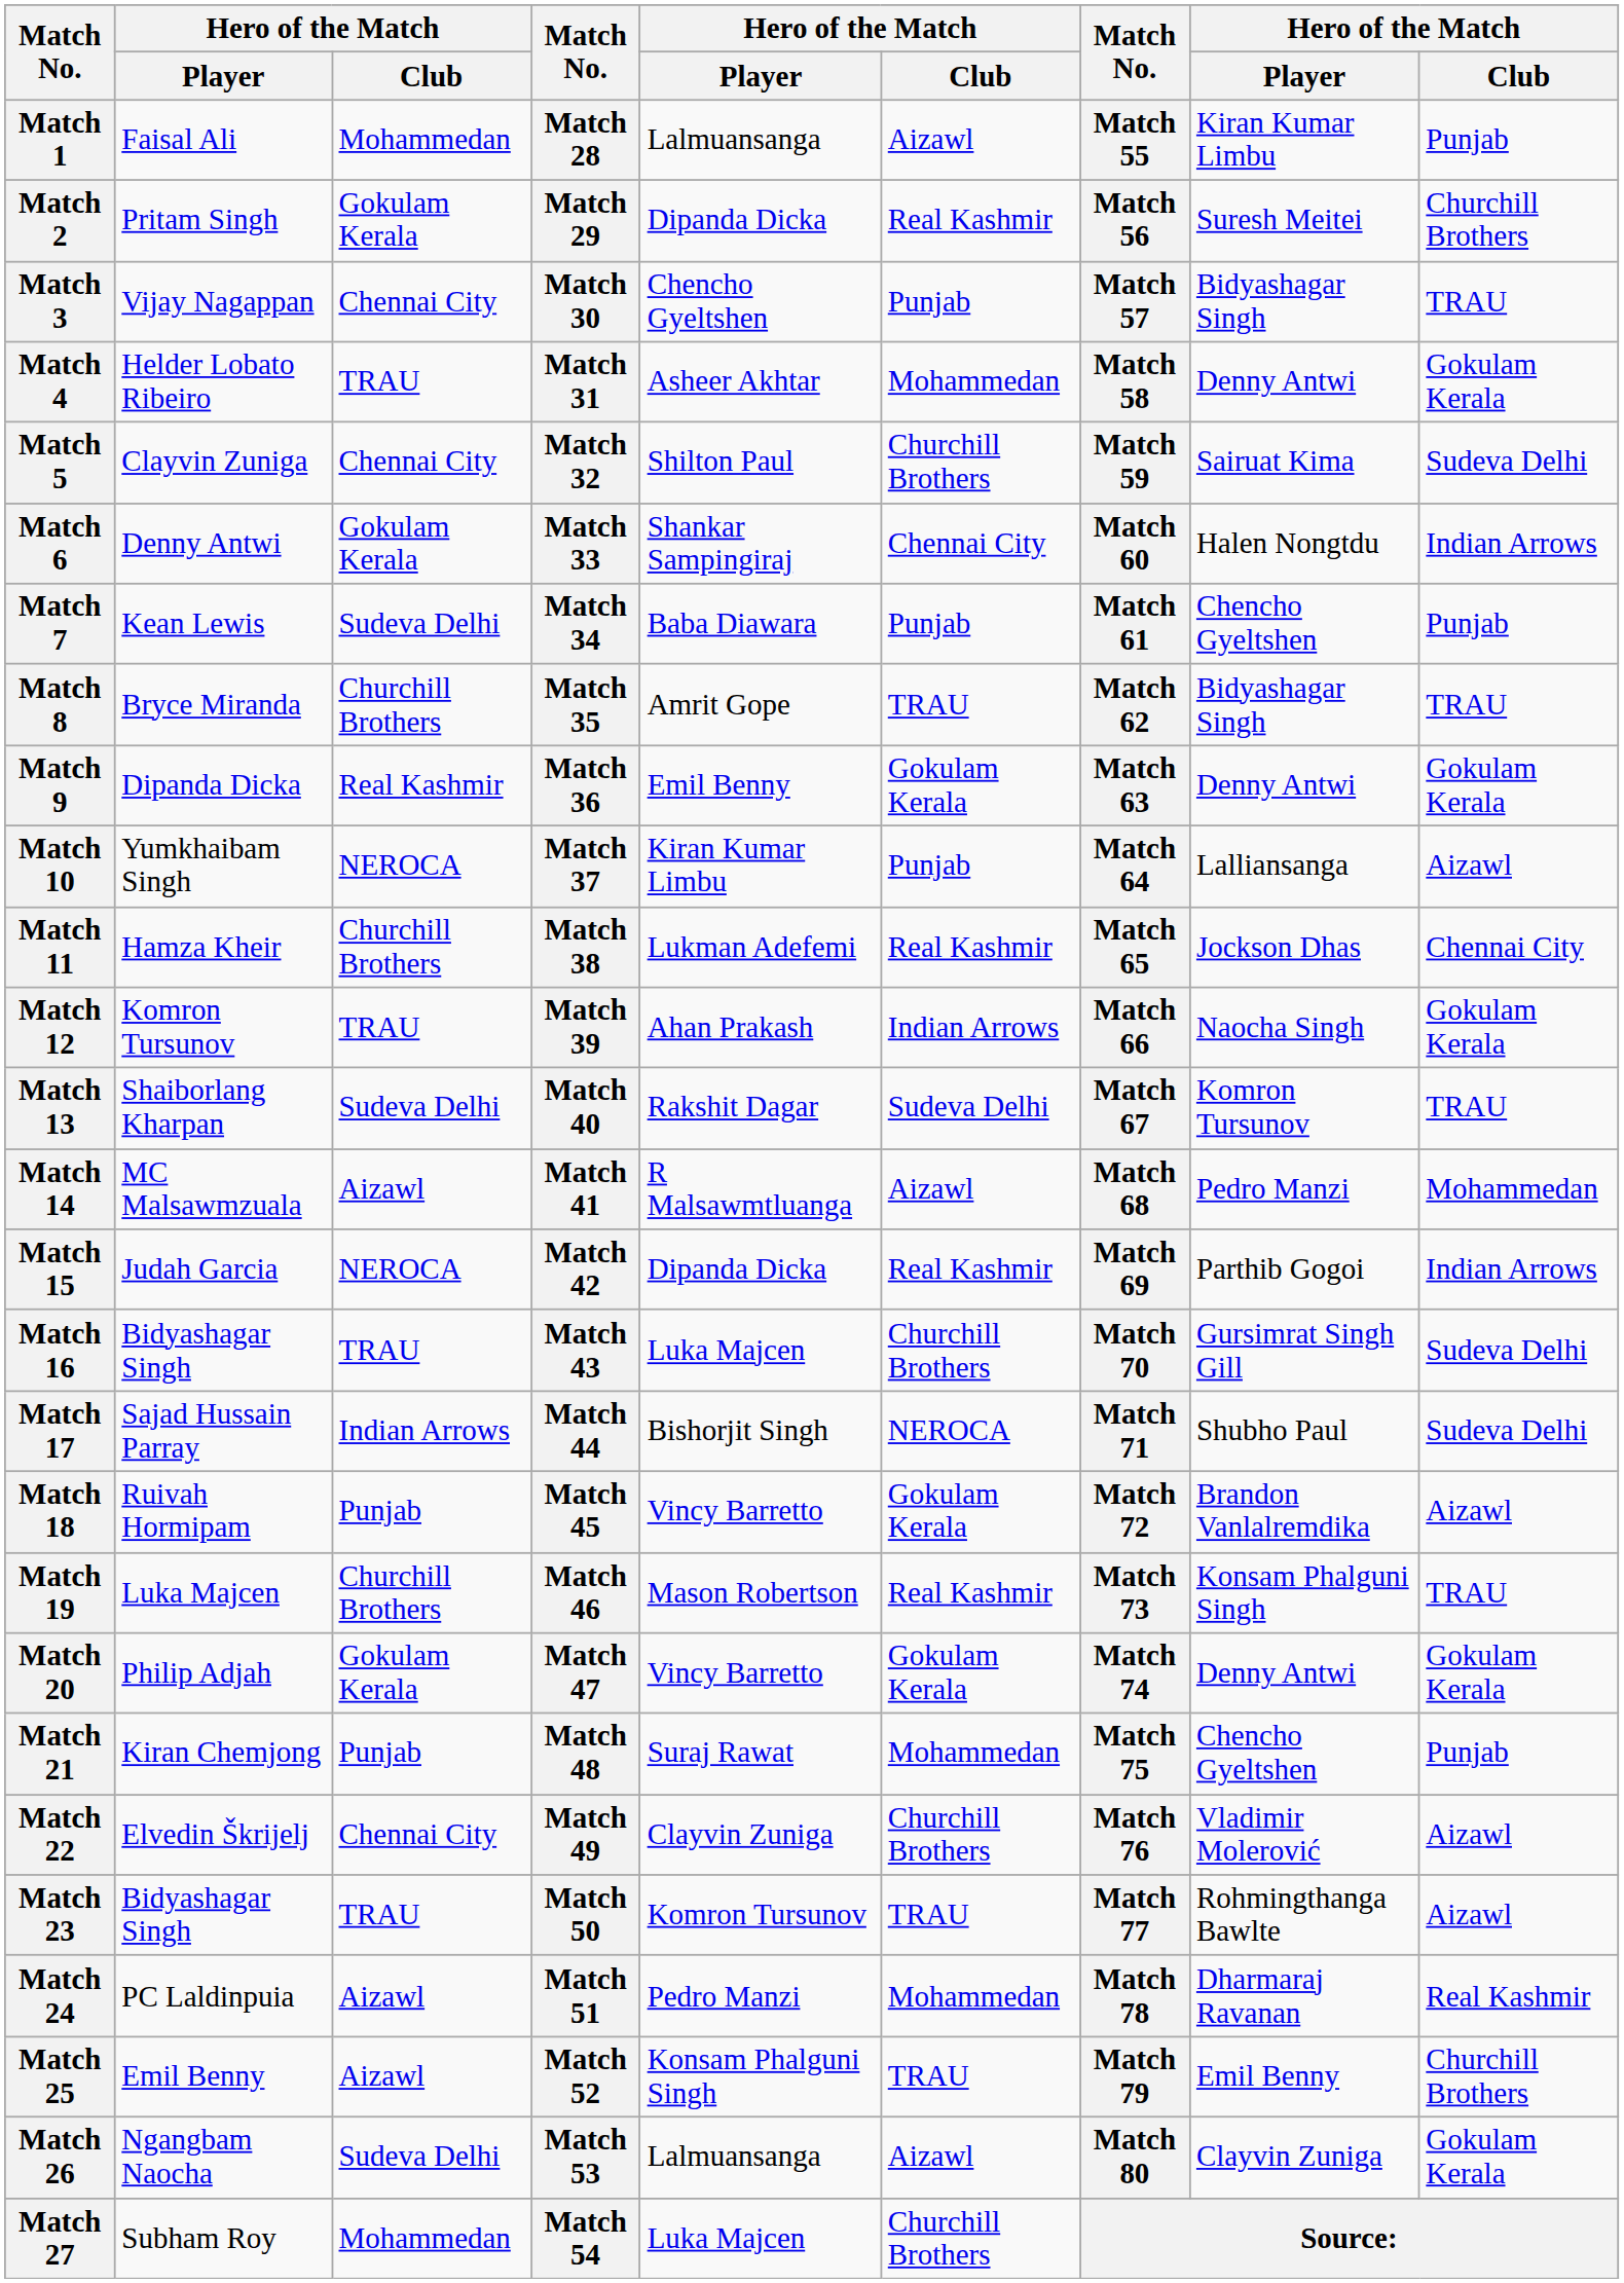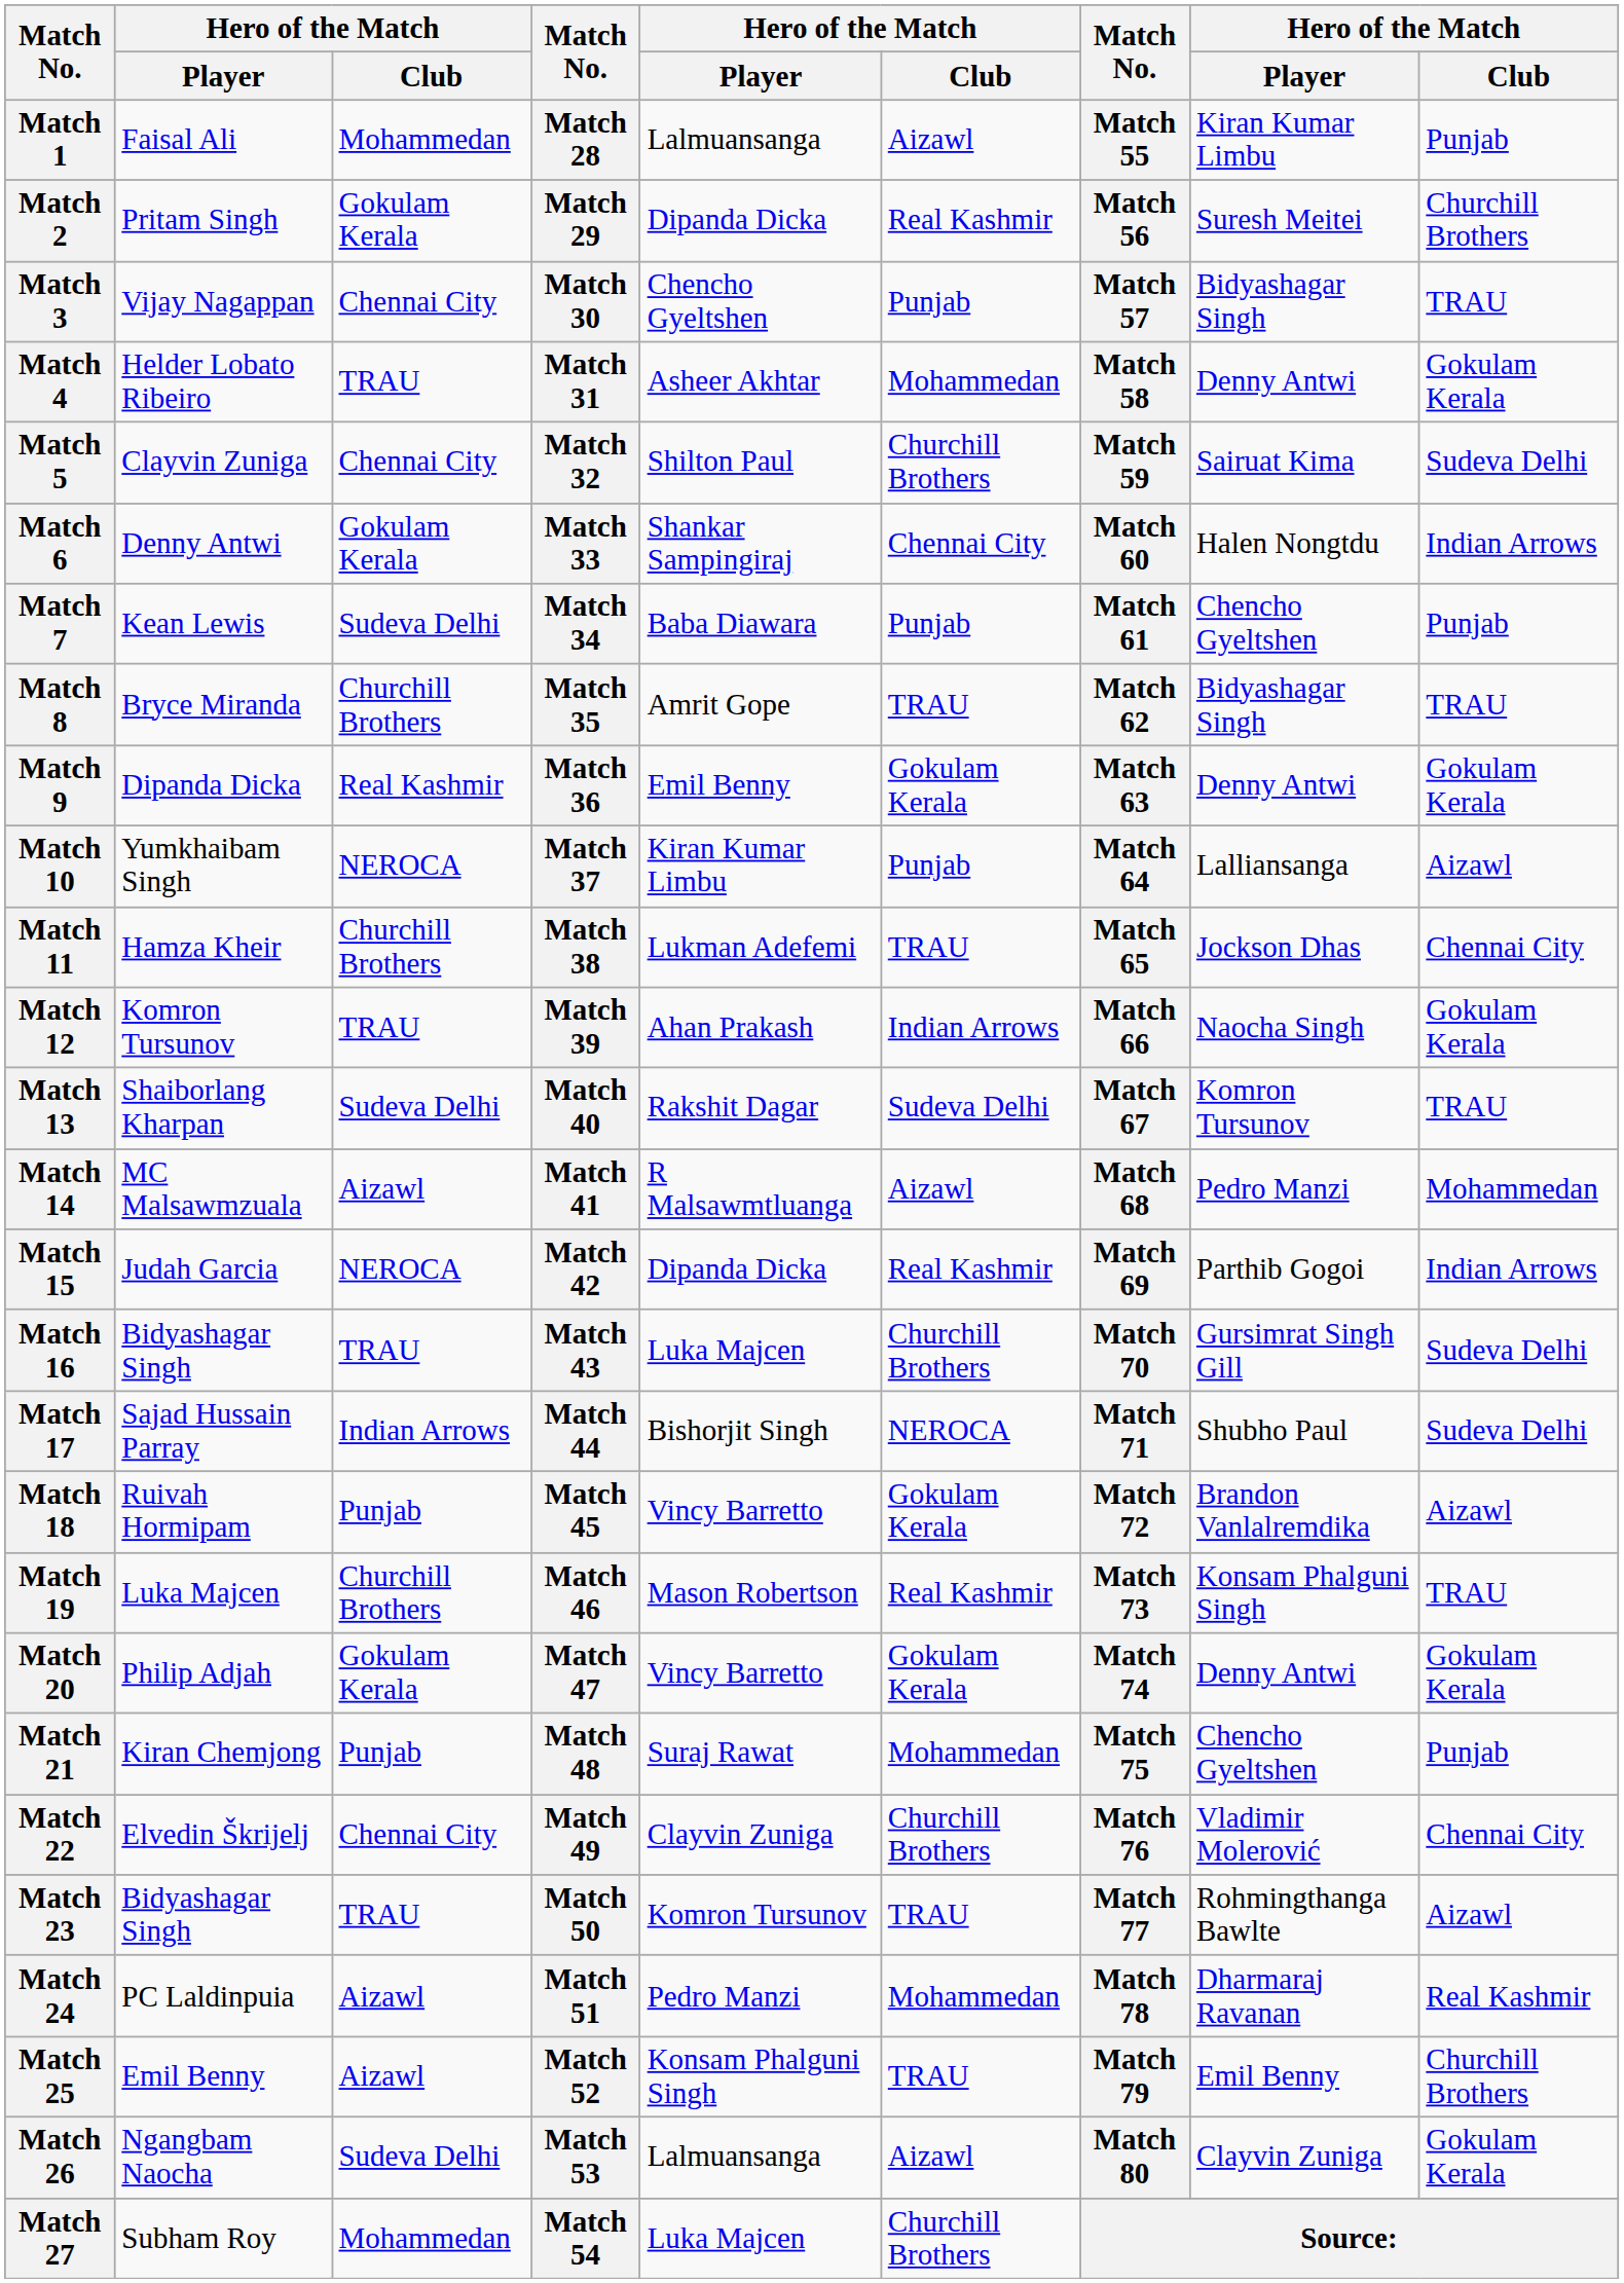Match 11 | column 6: Real Kashmir -> TRAU
Match 22 | column 9: Aizawl -> Chennai City
